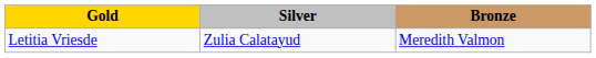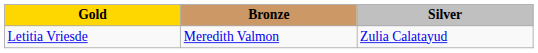columns swapped: Silver <-> Bronze
